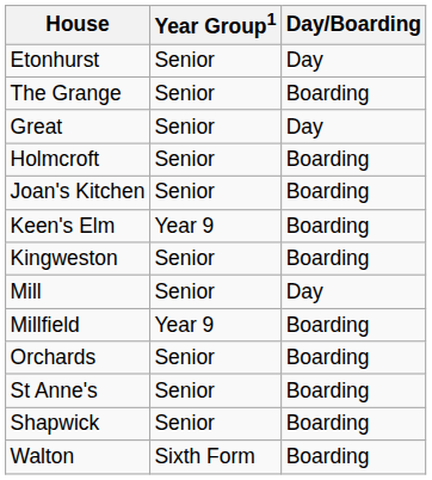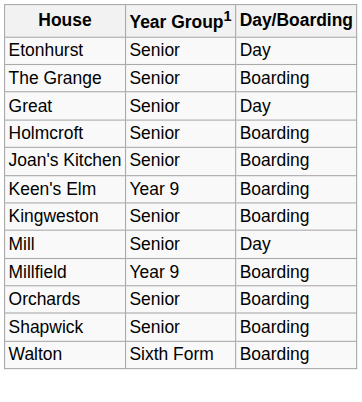- row: St Anne's | Senior | Boarding
